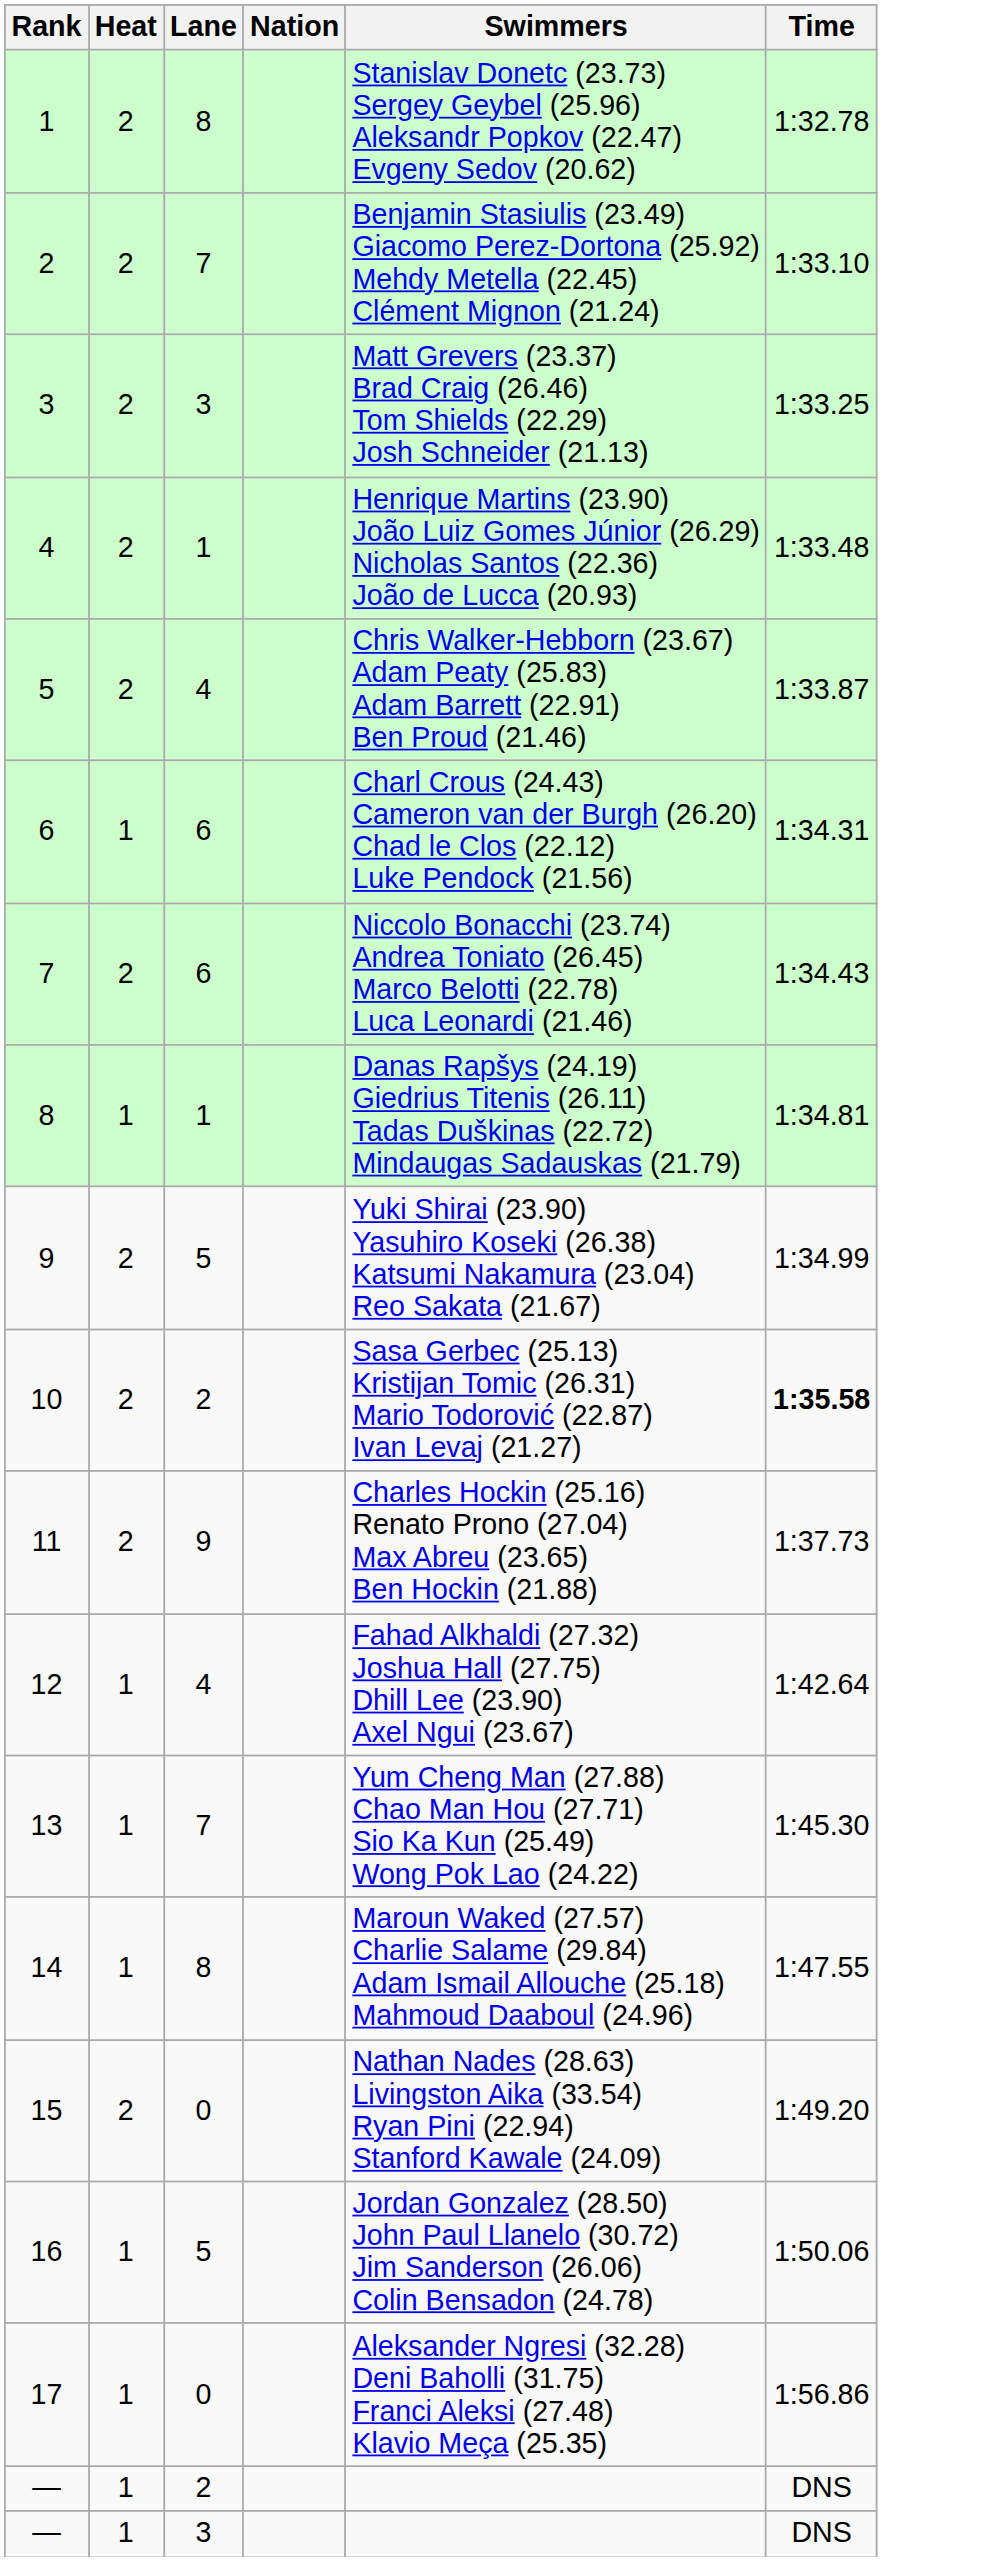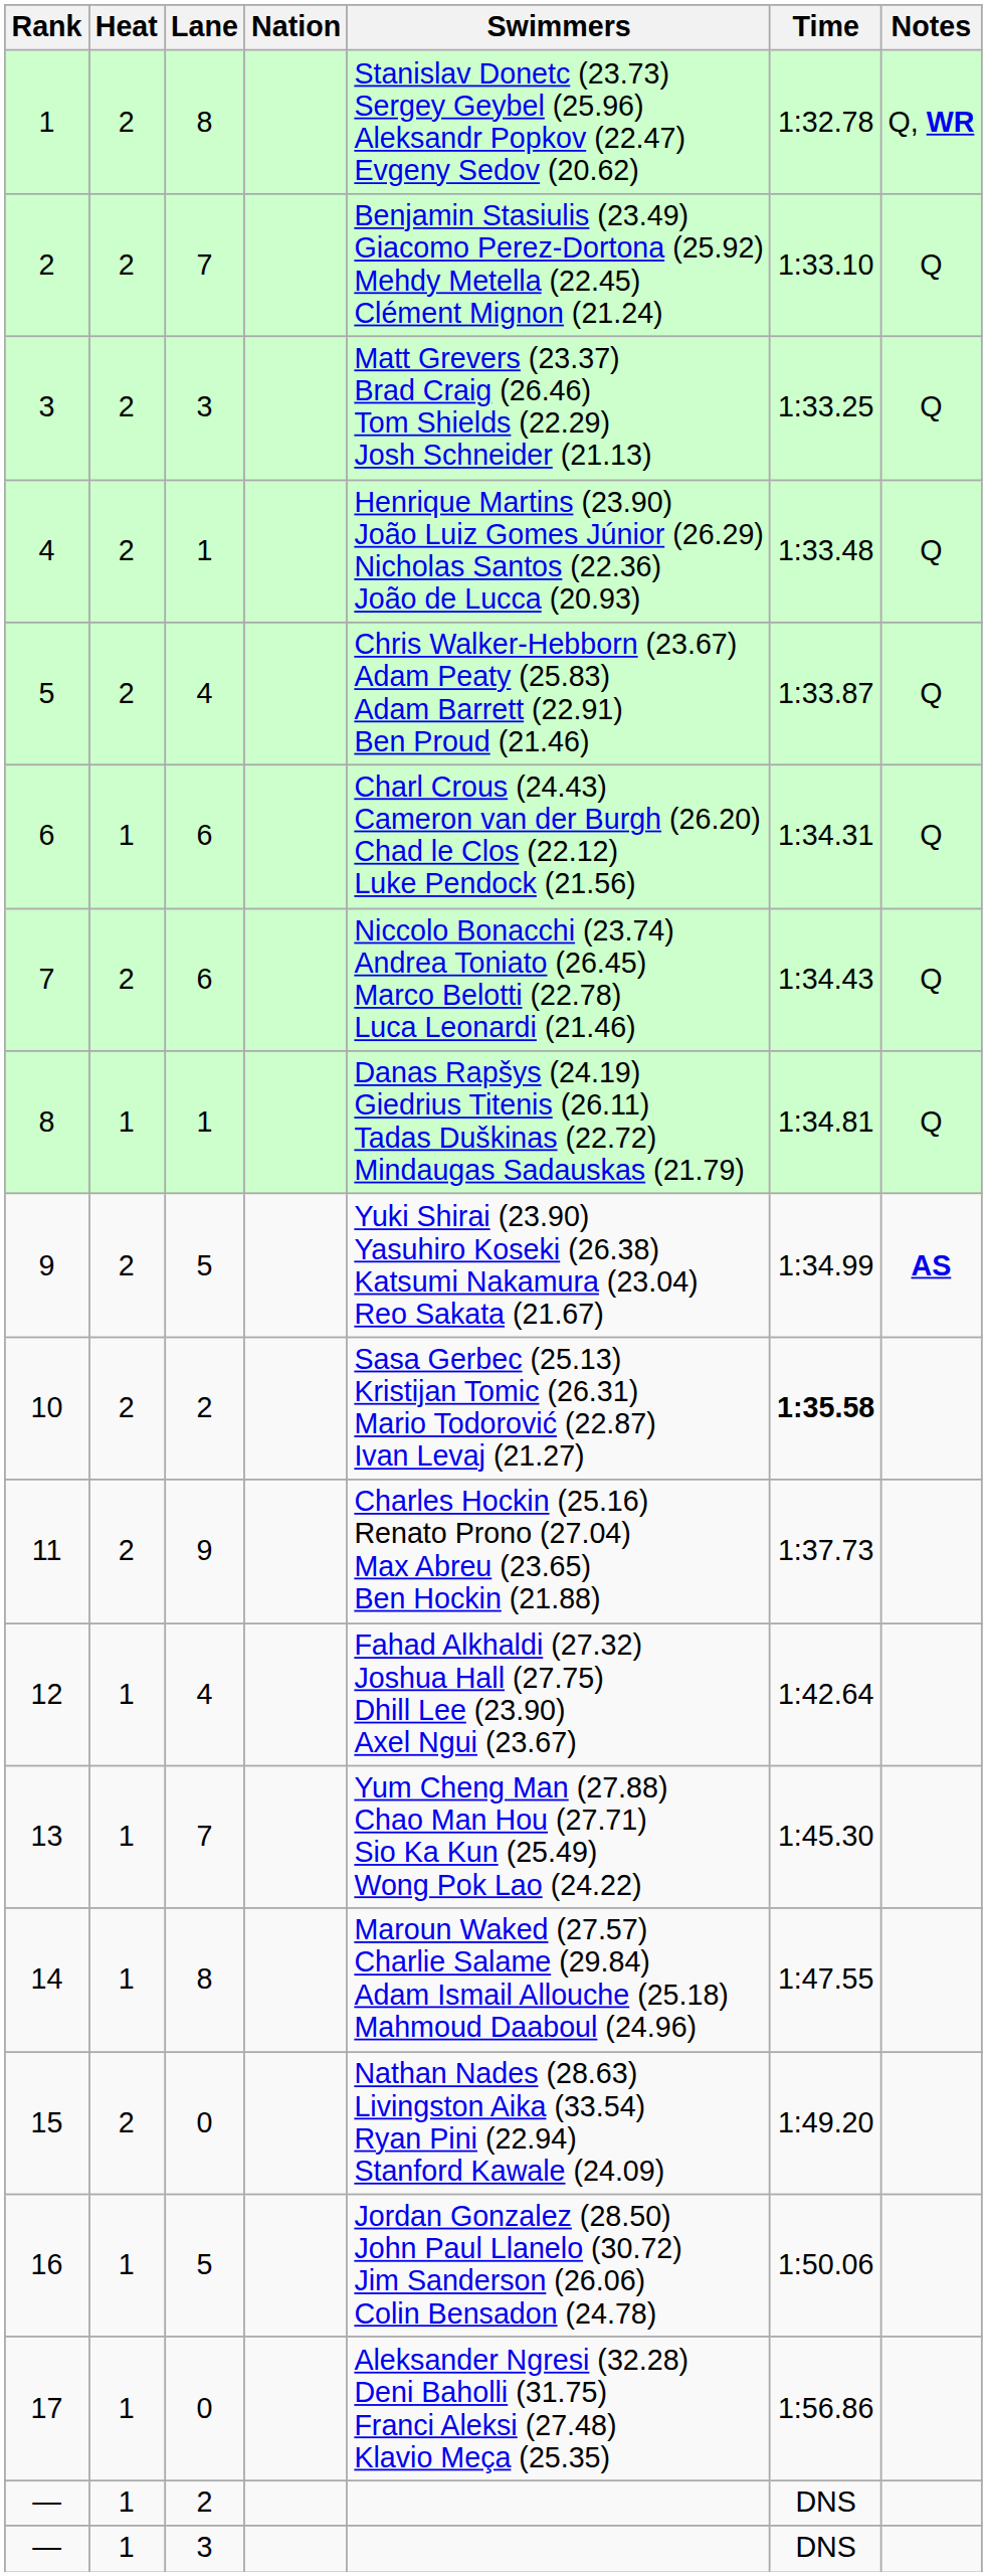+ column: Notes | Q, WR | Q | Q | Q | Q | Q | Q | Q | AS
